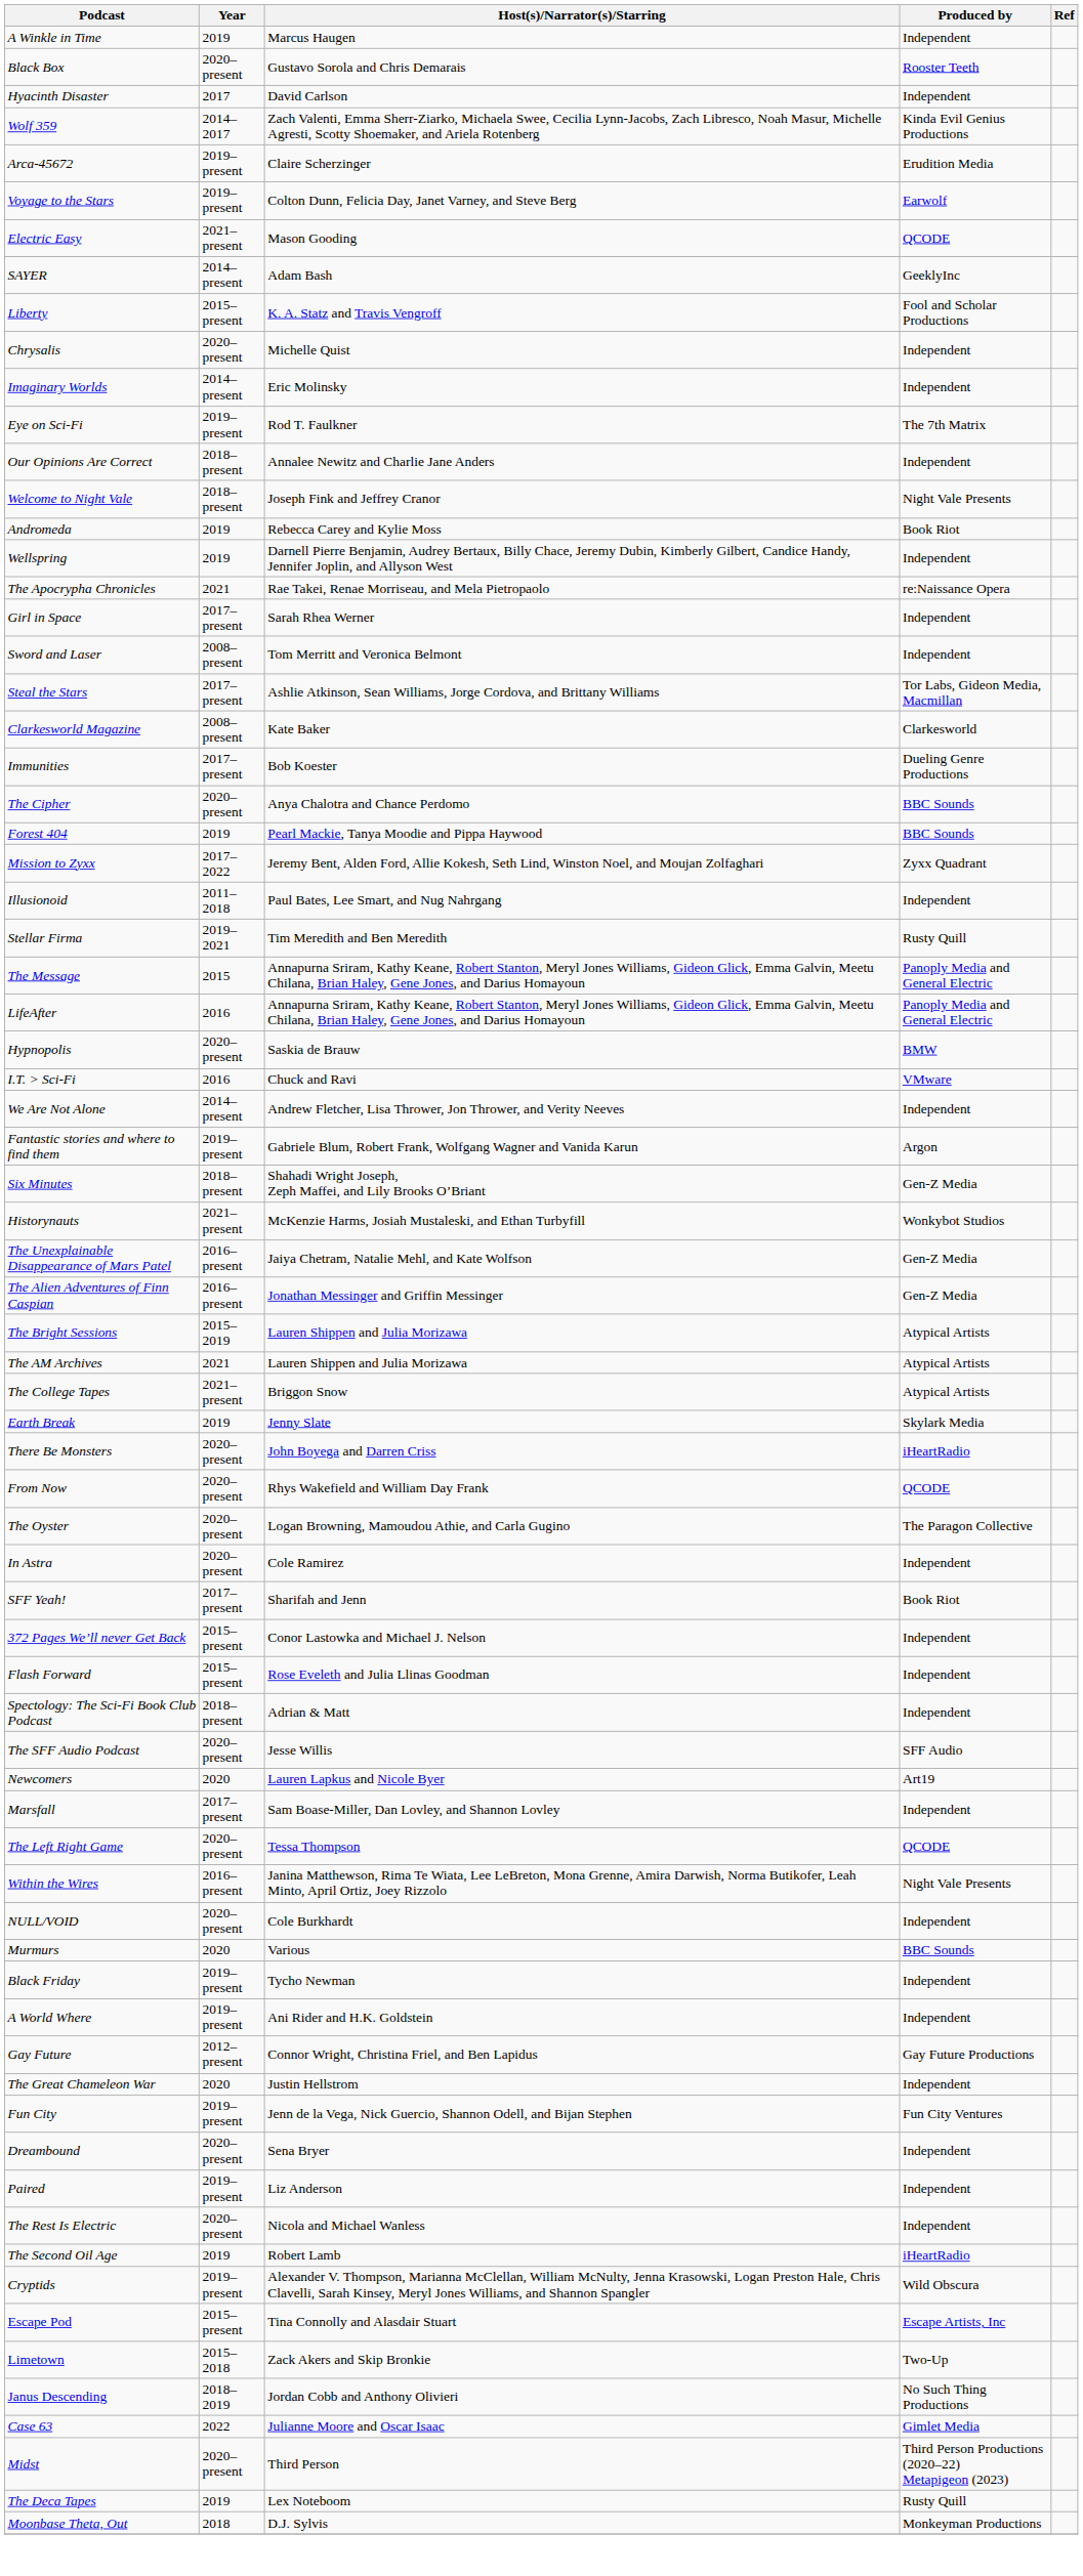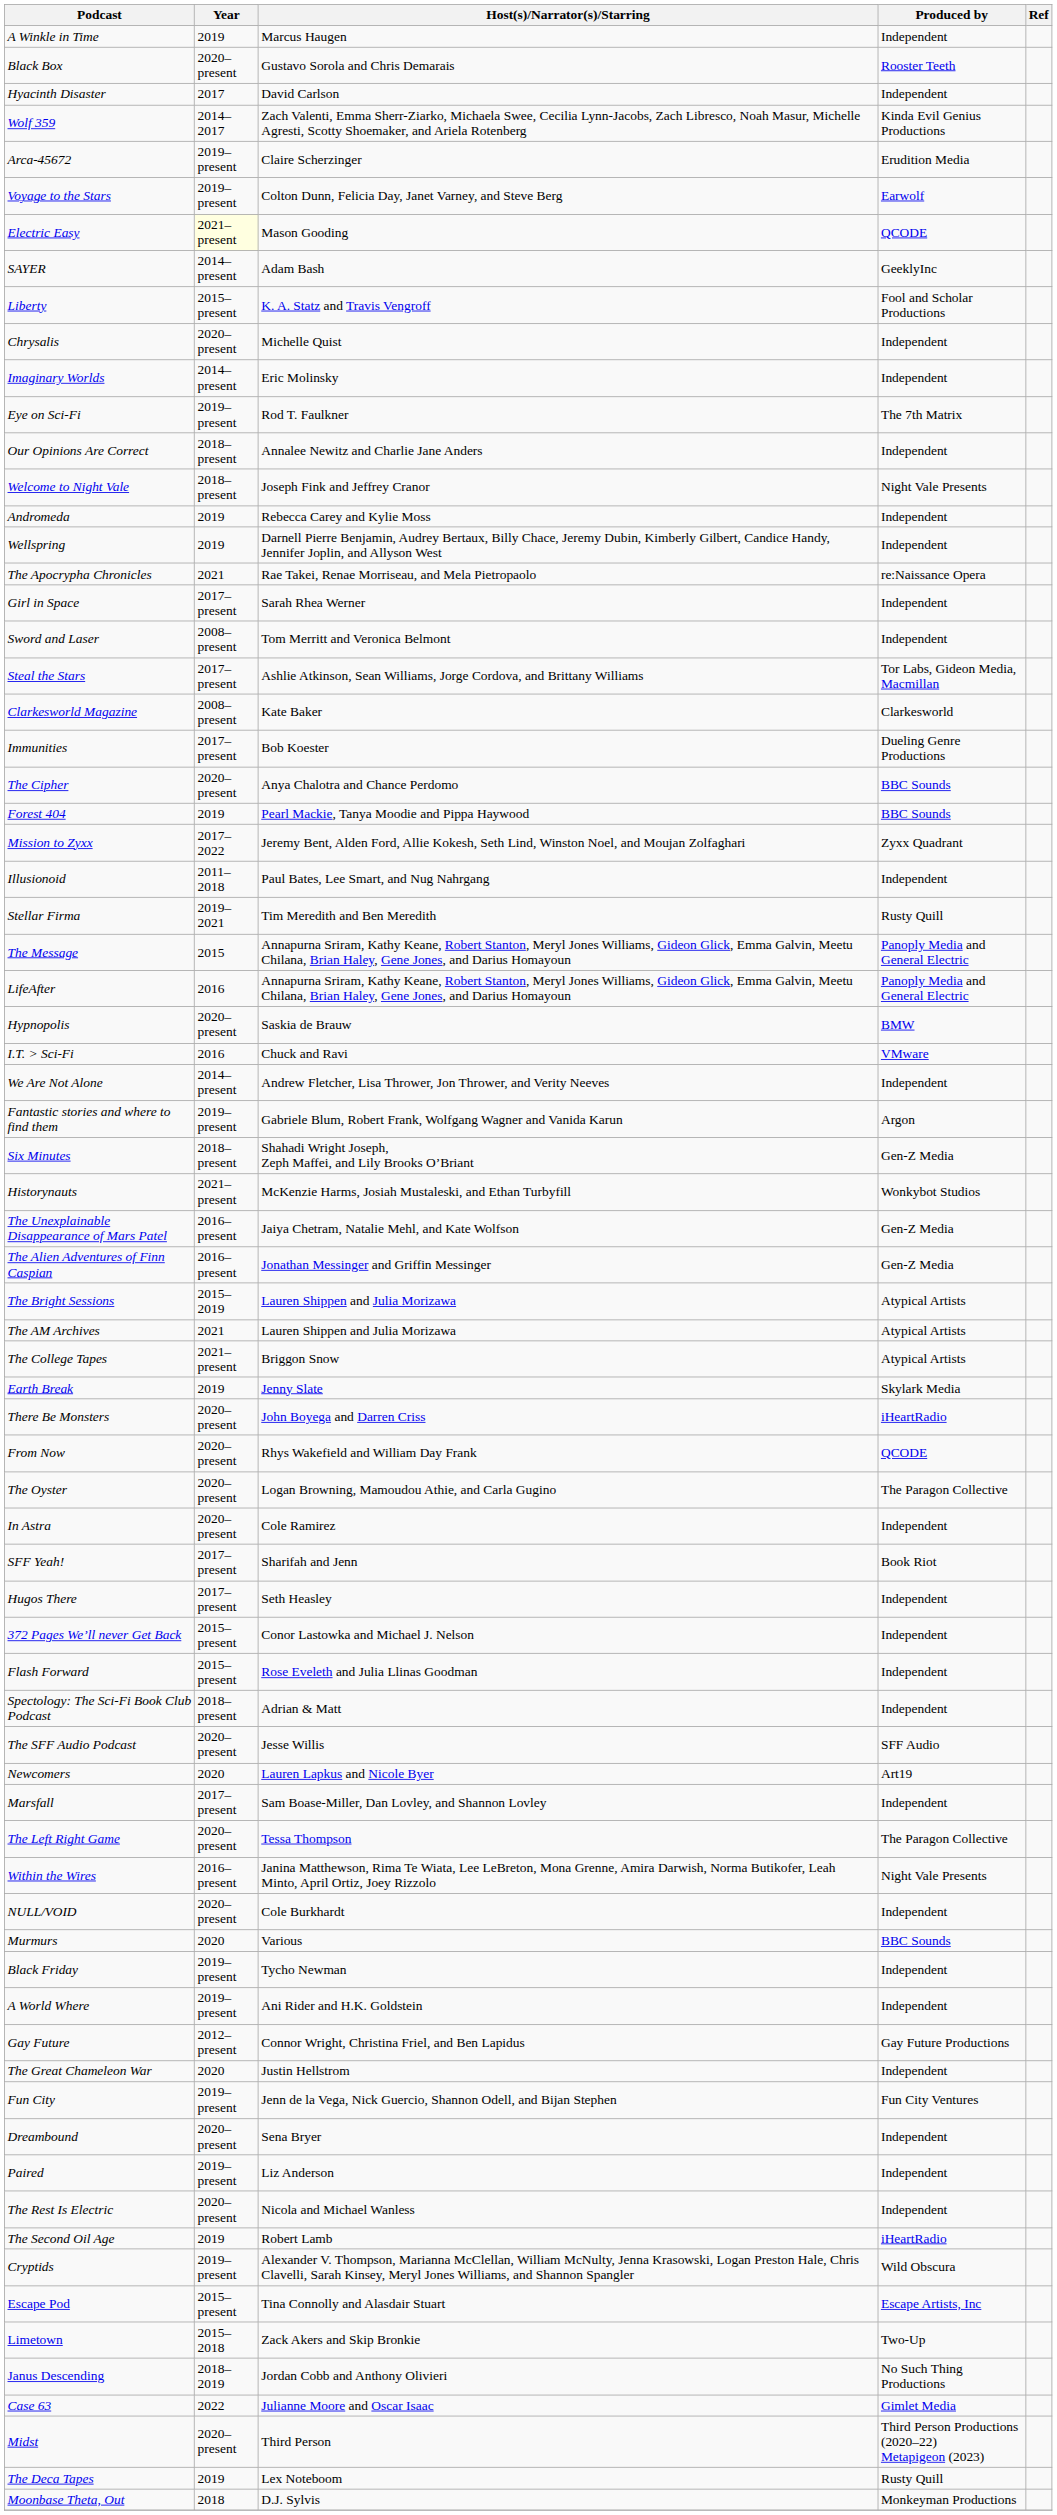Electric Easy | Year: no background -> lightyellow background
Andromeda | Produced by: Book Riot -> Independent
+ row: Hugos There | 2017–present | Seth Heasley | Independent
The Left Right Game | Produced by: QCODE -> The Paragon Collective
